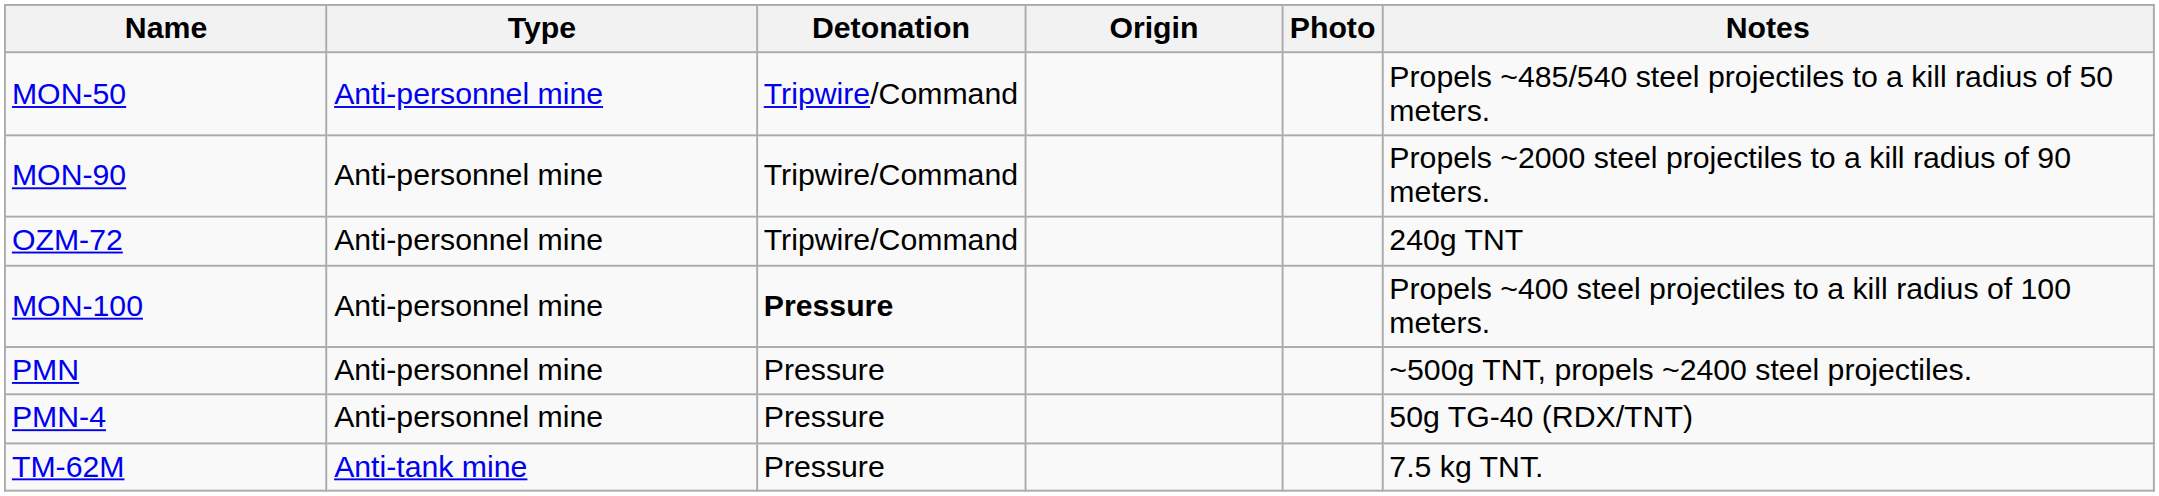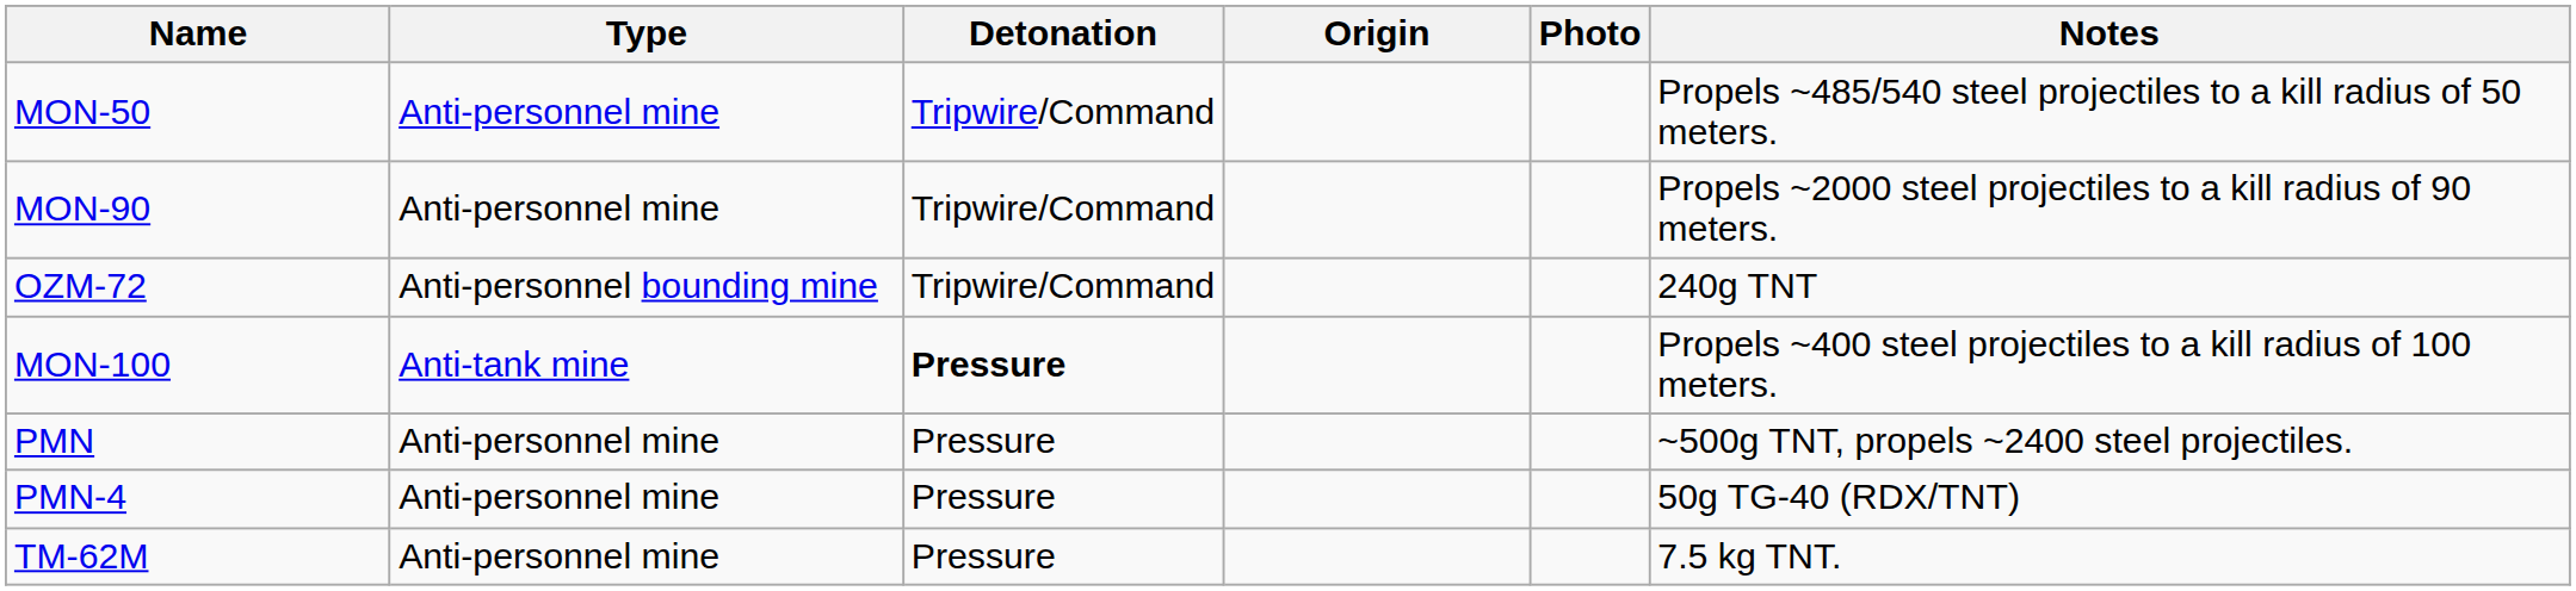OZM-72 | Type: Anti-personnel mine -> Anti-personnel bounding mine
MON-100 | Type: Anti-personnel mine -> Anti-tank mine
TM-62M | Type: Anti-tank mine -> Anti-personnel mine
